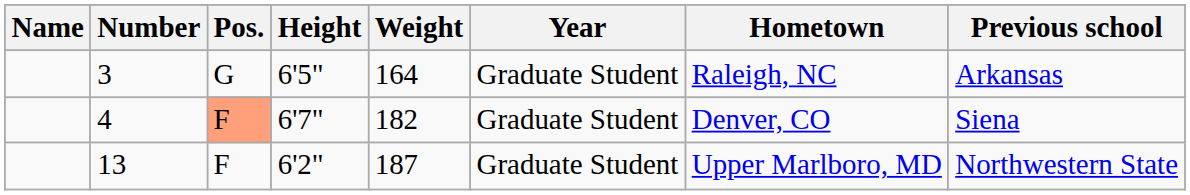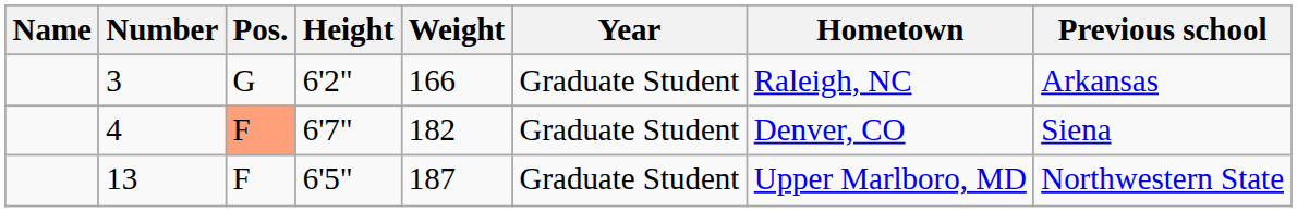3 | Height: 6'5" -> 6'2"
3 | Weight: 164 -> 166
13 | Height: 6'2" -> 6'5"
